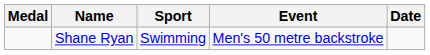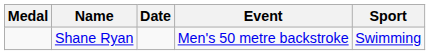columns swapped: Sport <-> Date
